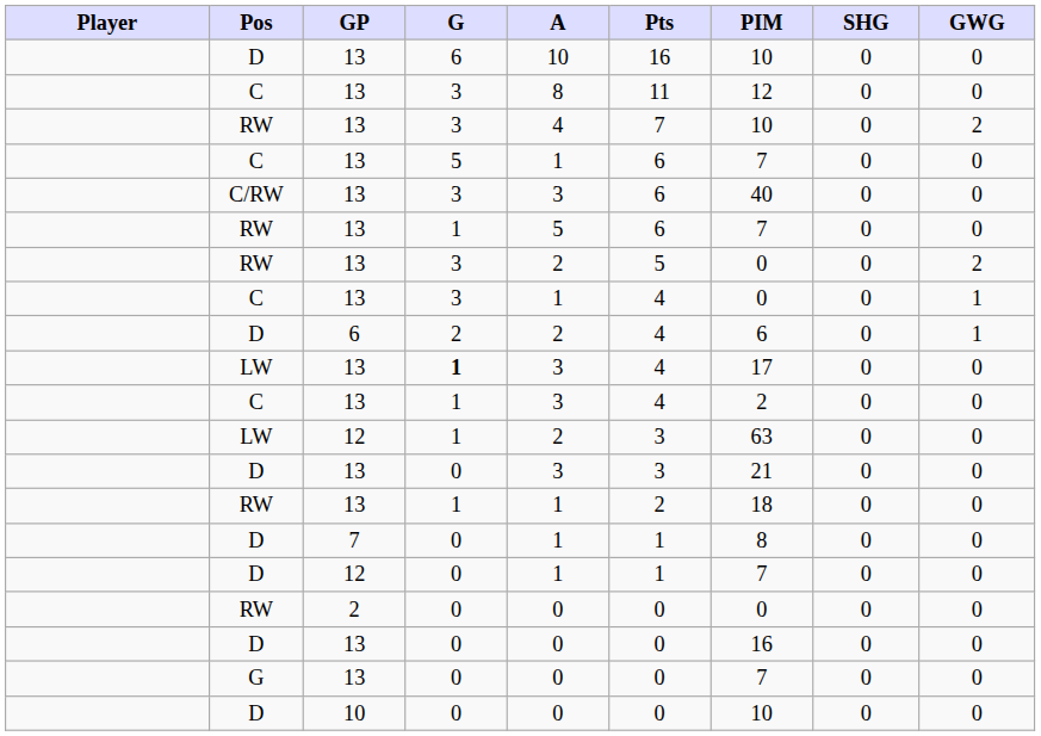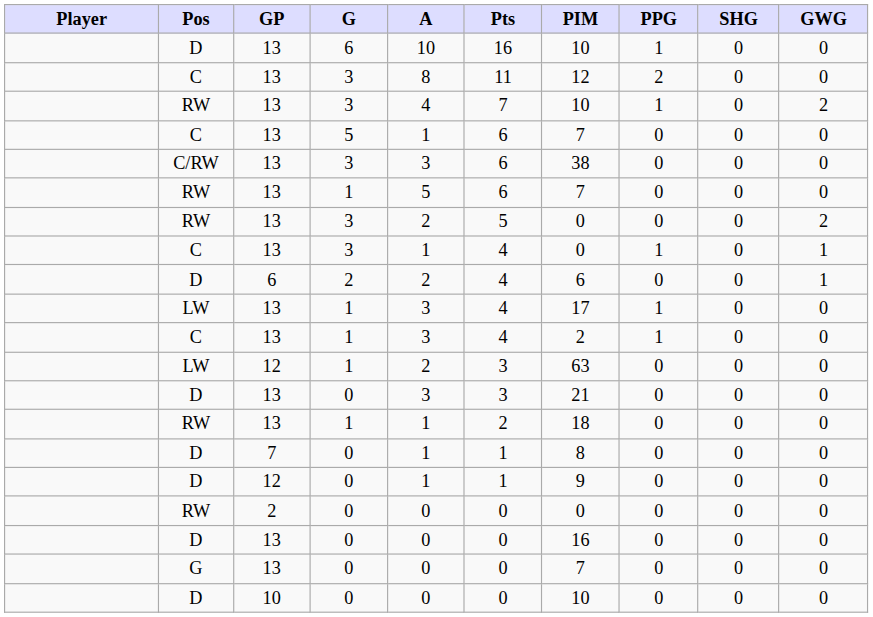+ column: PPG | 1 | 2 | 1 | 0 | 0 | 0 | 0 | 1 | 0 | 1 | 1 | 0 | 0 | 0 | 0 | 0 | 0 | 0 | 0 | 0
C/RW | PIM: 40 -> 38
LW / 13 | G: bold -> normal
D / 12 | PIM: 7 -> 9
